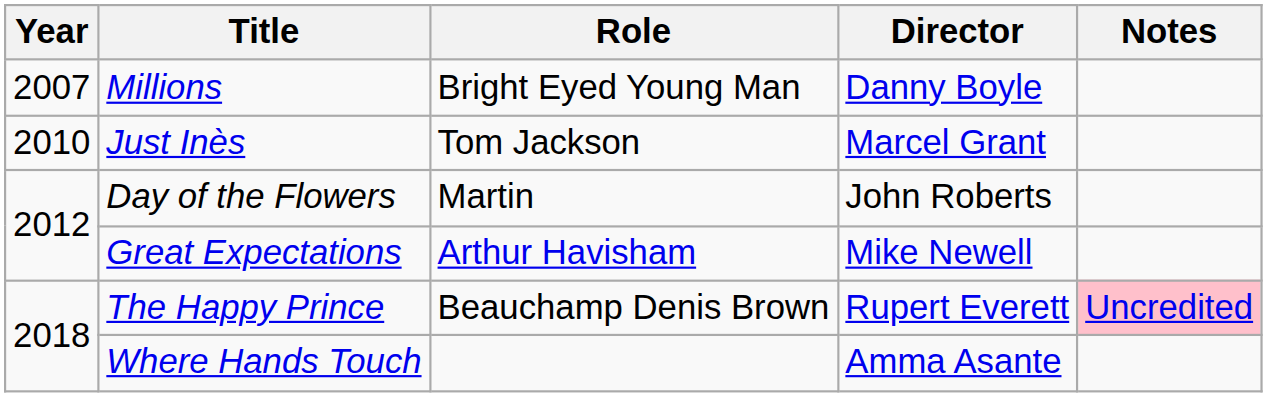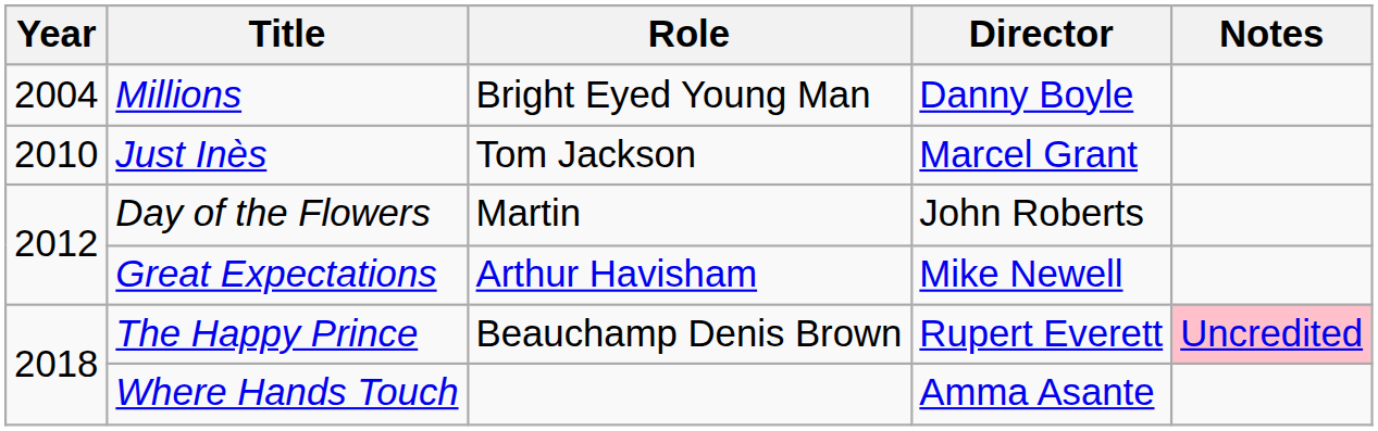Millions | Year: 2007 -> 2004
